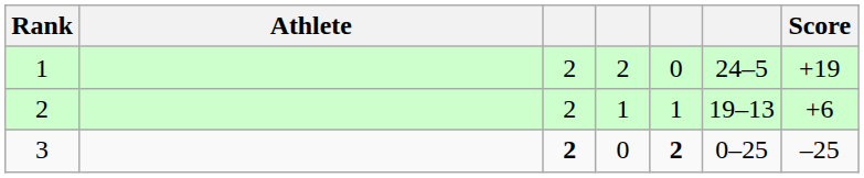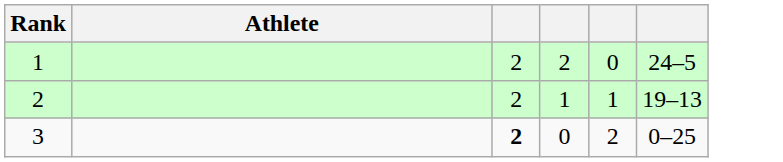- column: Score | +19 | +6 | –25
3 | column 5: bold -> normal
